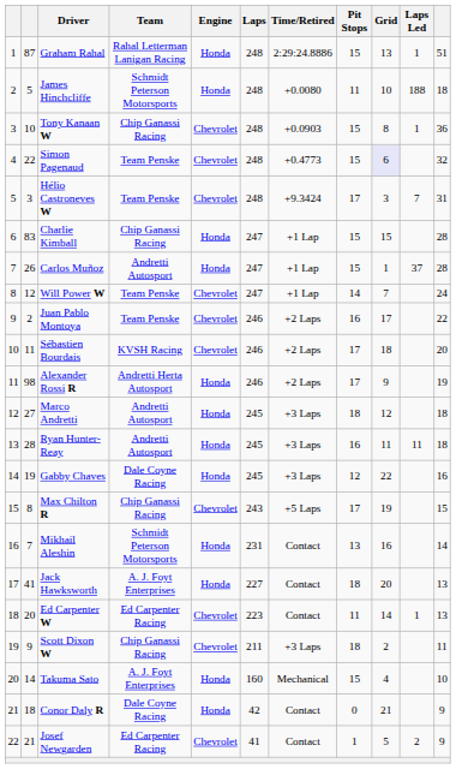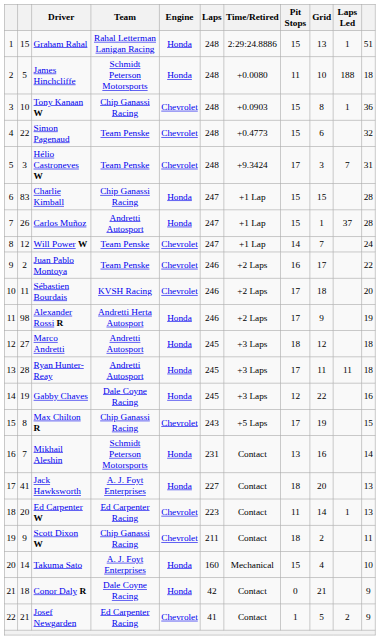Graham Rahal | column 2: 87 -> 15
Simon Pagenaud | Grid: lavender background -> no background
Ryan Hunter-Reay | Pit Stops: 16 -> 17
Scott Dixon W | Time/Retired: +3 Laps -> Contact
